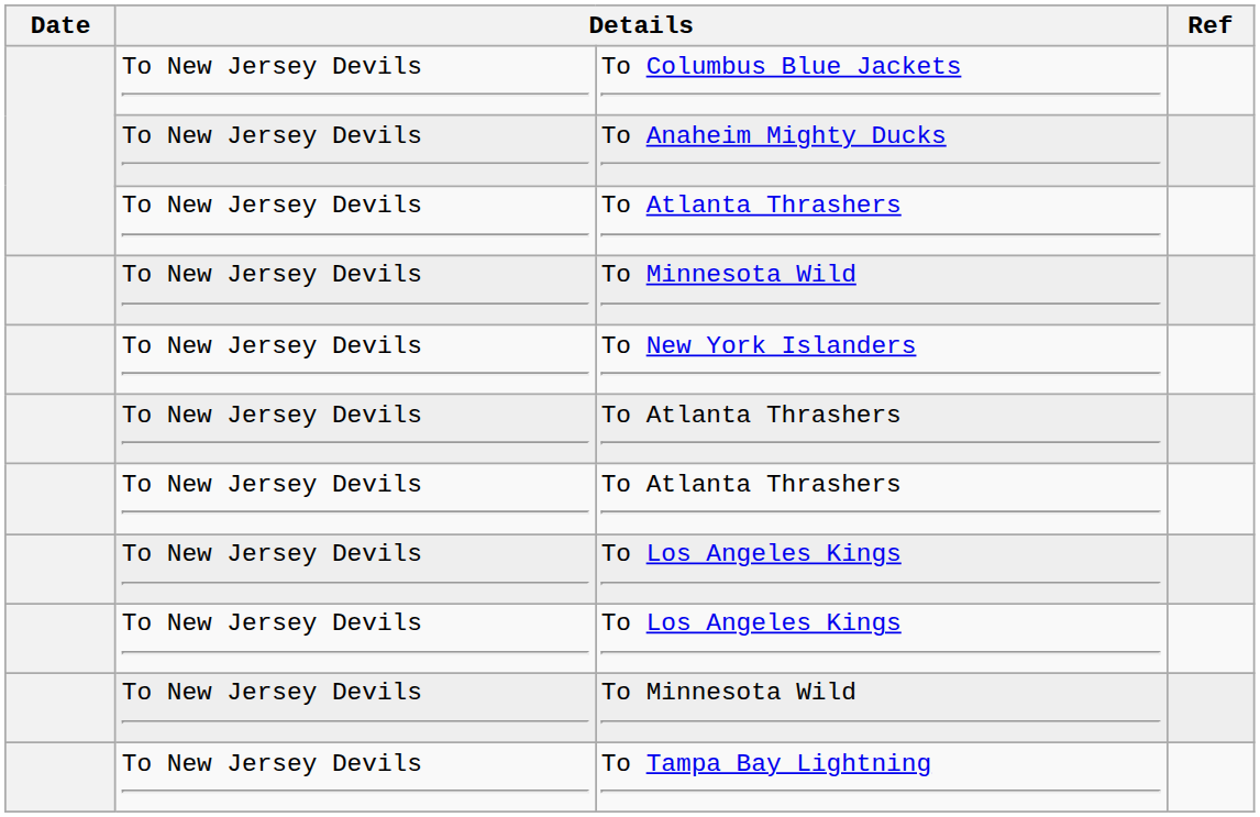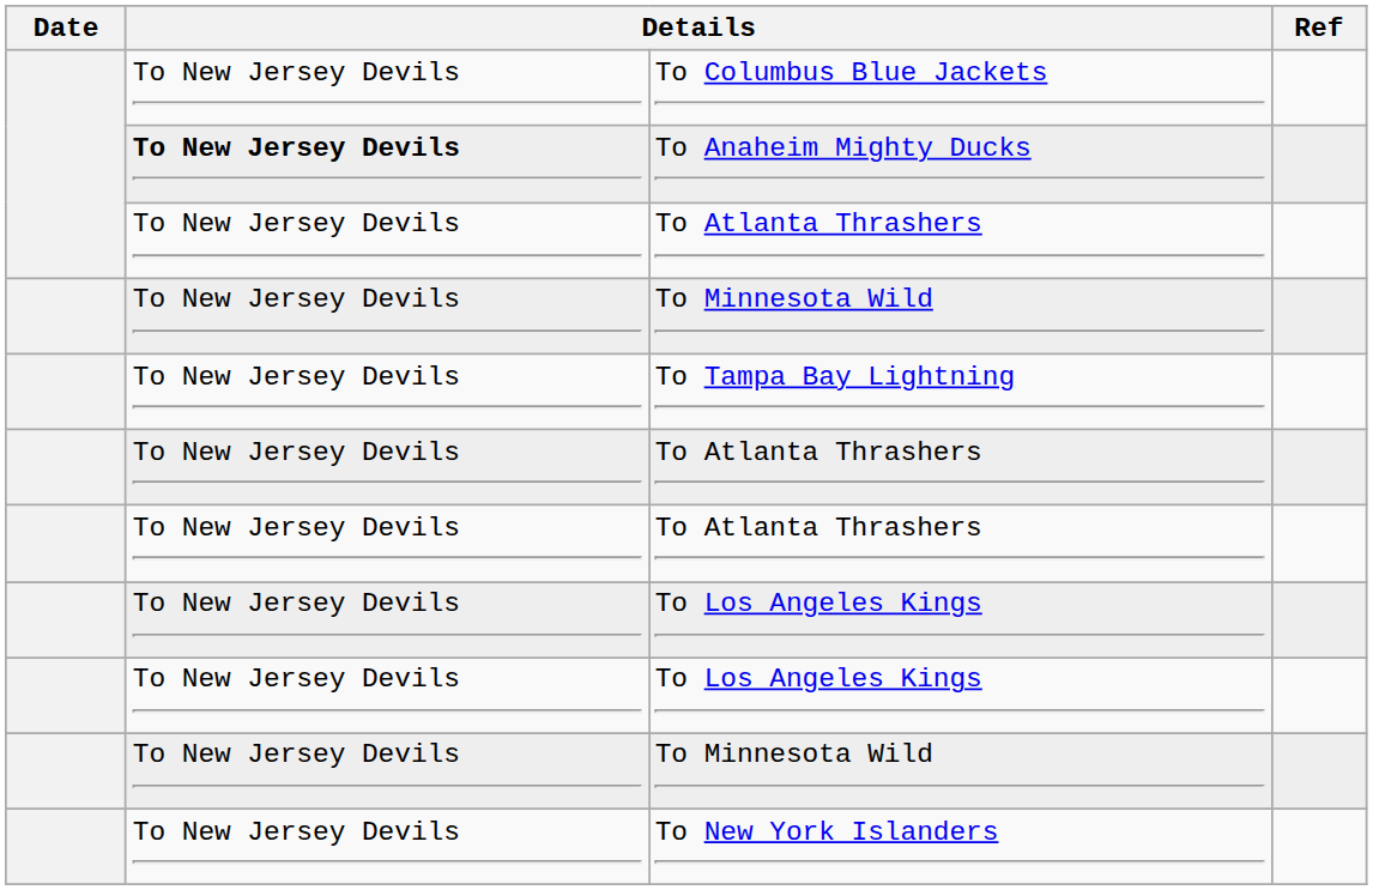To Anaheim Mighty Ducks | column 2: normal -> bold
rows swapped: To Tampa Bay Lightning <-> To New York Islanders
